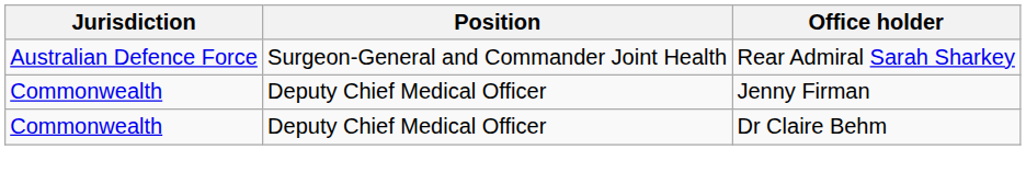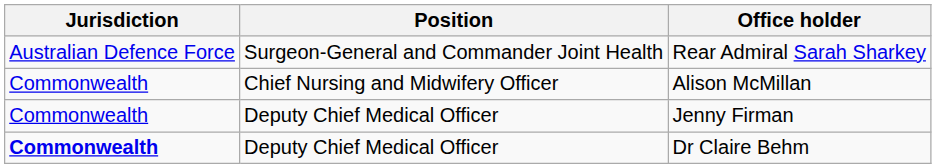+ row: Commonwealth | Chief Nursing and Midwifery Officer | Alison McMillan
Dr Claire Behm | Jurisdiction: normal -> bold
